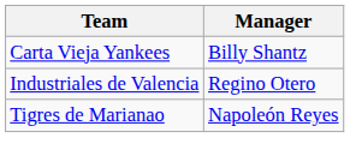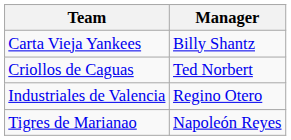+ row: Criollos de Caguas | Ted Norbert
